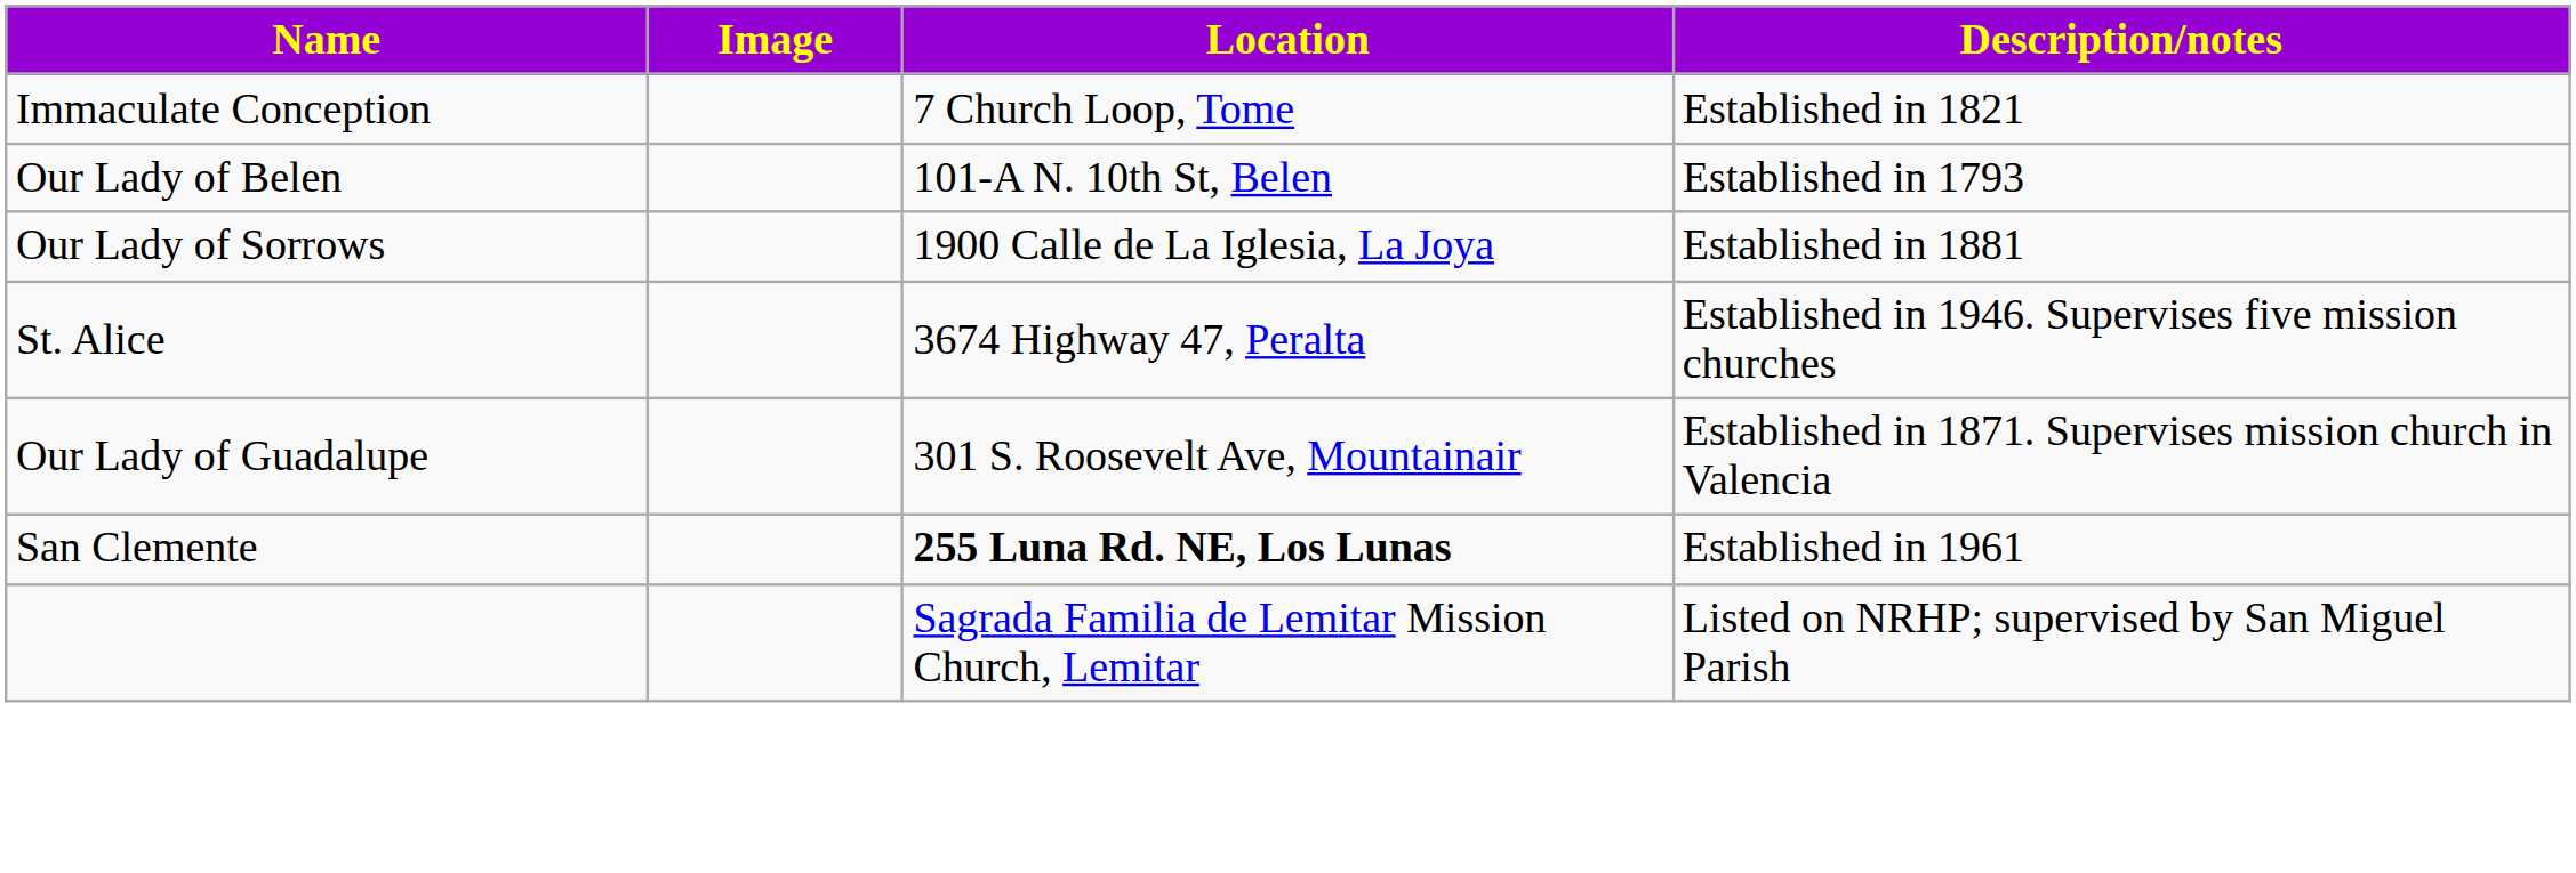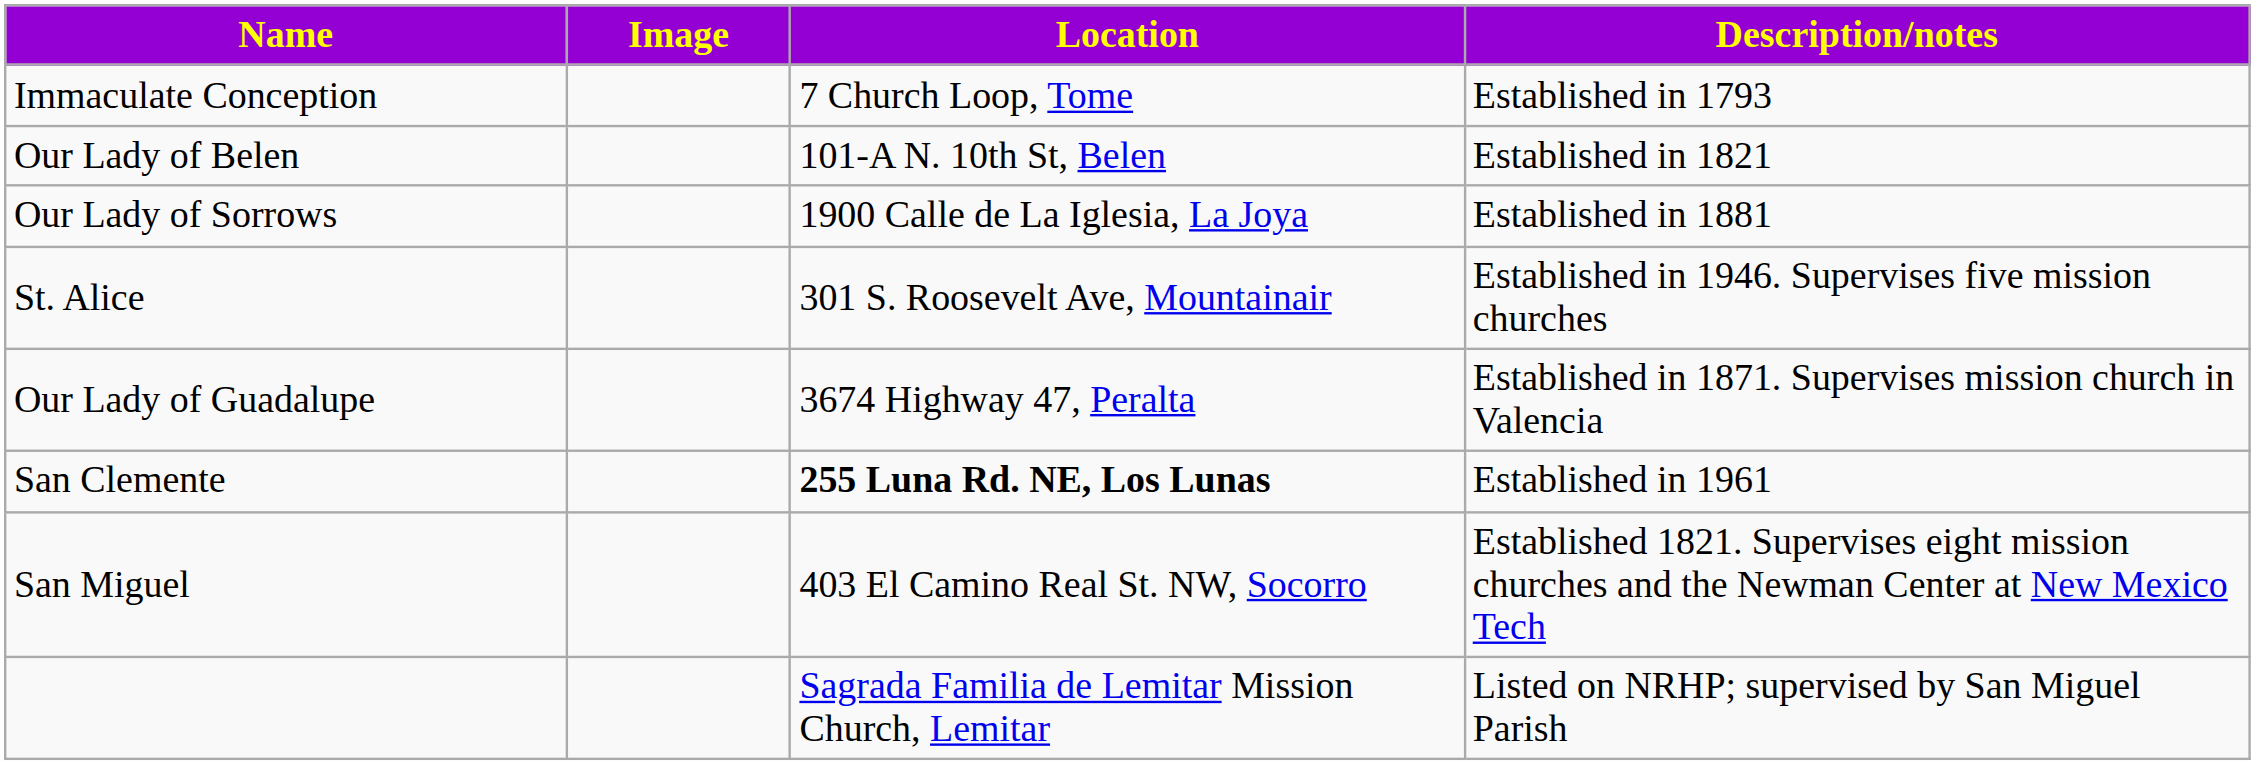Immaculate Conception | Description/notes: Established in 1821 -> Established in 1793
Our Lady of Belen | Description/notes: Established in 1793 -> Established in 1821
St. Alice | Location: 3674 Highway 47, Peralta -> 301 S. Roosevelt Ave, Mountainair
Our Lady of Guadalupe | Location: 301 S. Roosevelt Ave, Mountainair -> 3674 Highway 47, Peralta
+ row: San Miguel | 403 El Camino Real St. NW, Socorro | Established 1821. Supervises eight mission churches and the Newman Center at New Mexico Tech
